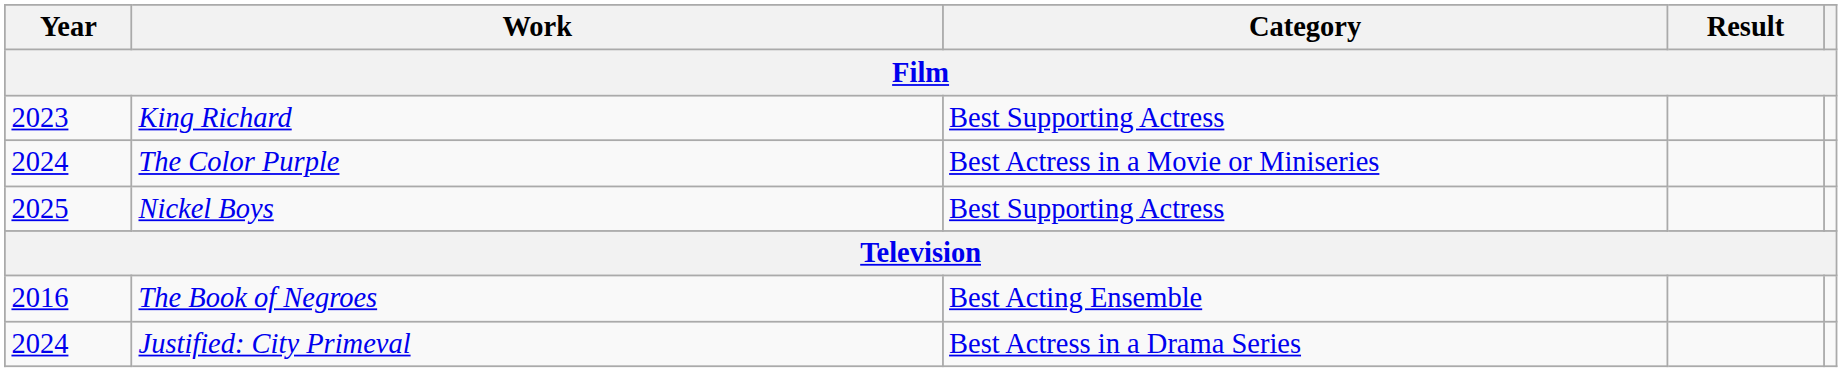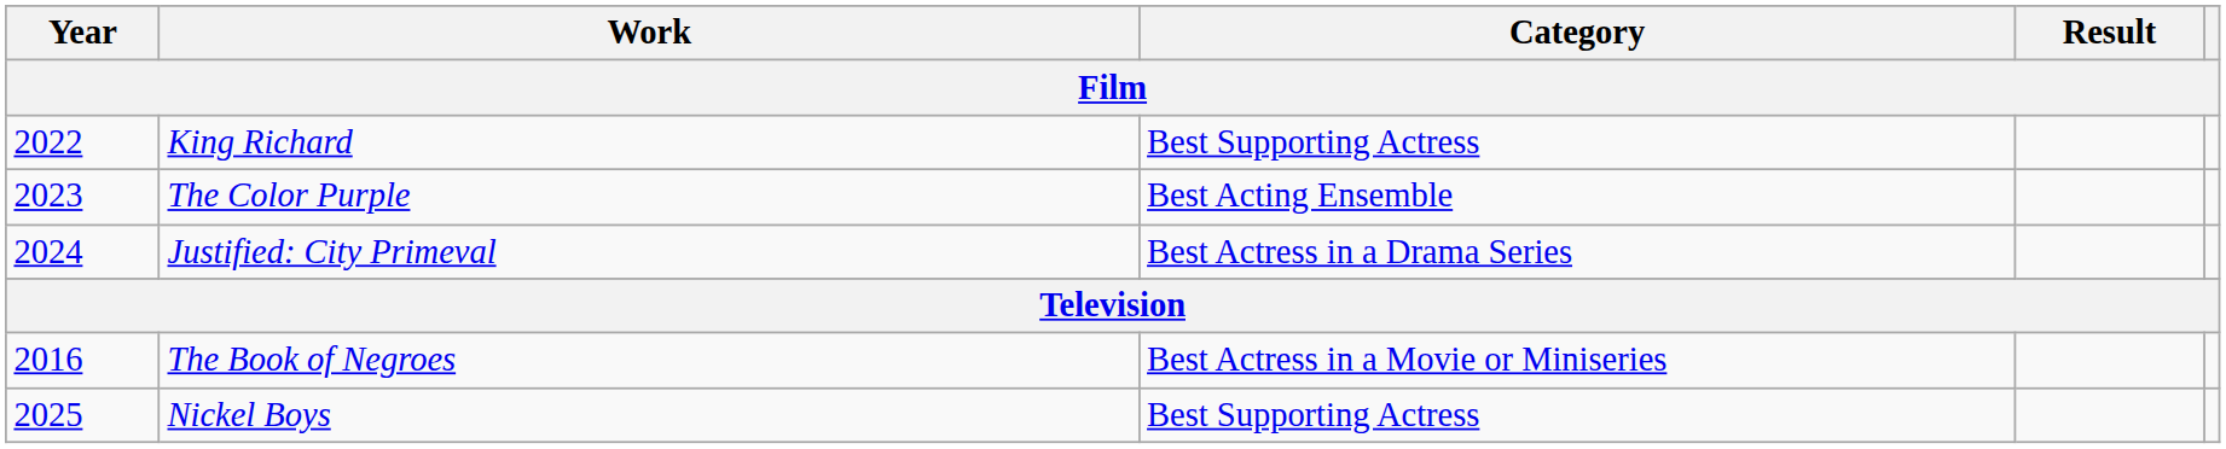King Richard | Year: 2023 -> 2022
The Color Purple | Year: 2024 -> 2023
The Color Purple | Category: Best Actress in a Movie or Miniseries -> Best Acting Ensemble
rows swapped: Nickel Boys <-> Justified: City Primeval
The Book of Negroes | Category: Best Acting Ensemble -> Best Actress in a Movie or Miniseries
